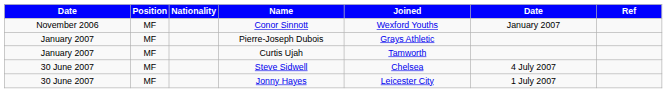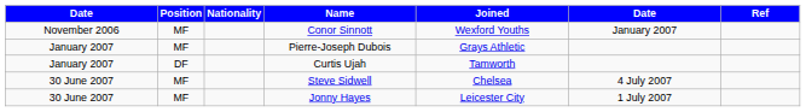Curtis Ujah | Position: MF -> DF
